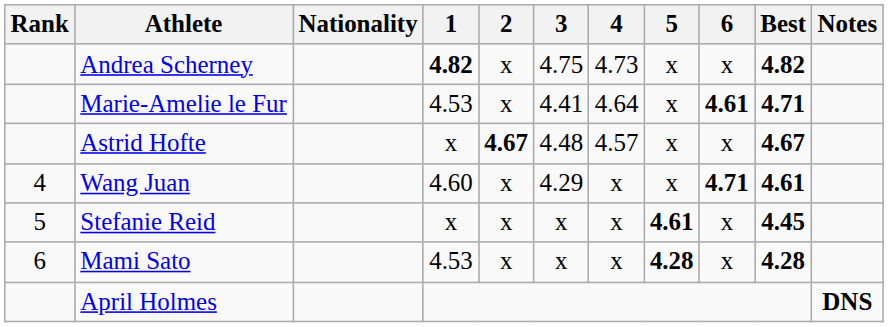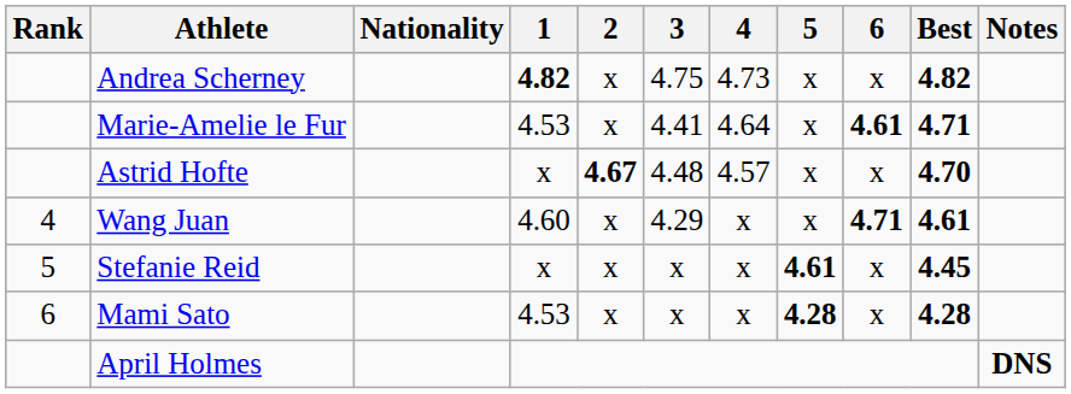Astrid Hofte | Best: 4.67 -> 4.70
